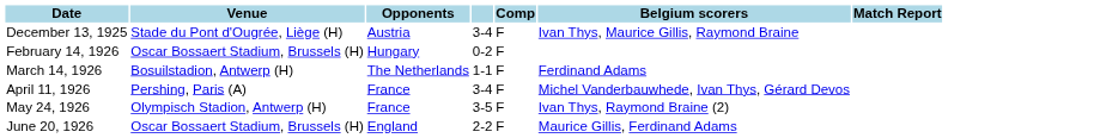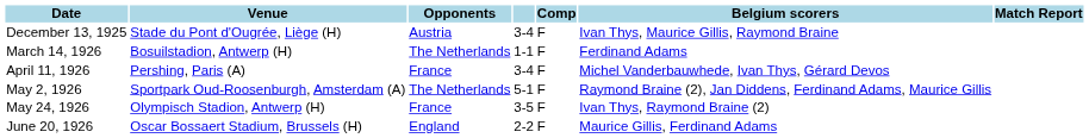- row: February 14, 1926 | Oscar Bossaert Stadium, Brussels (H) | Hungary | 0-2 | F
+ row: May 2, 1926 | Sportpark Oud-Roosenburgh, Amsterdam (A) | The Netherlands | 5-1 | F | Raymond Braine (2), Jan Diddens, Ferdinand Adams, Maurice Gillis
